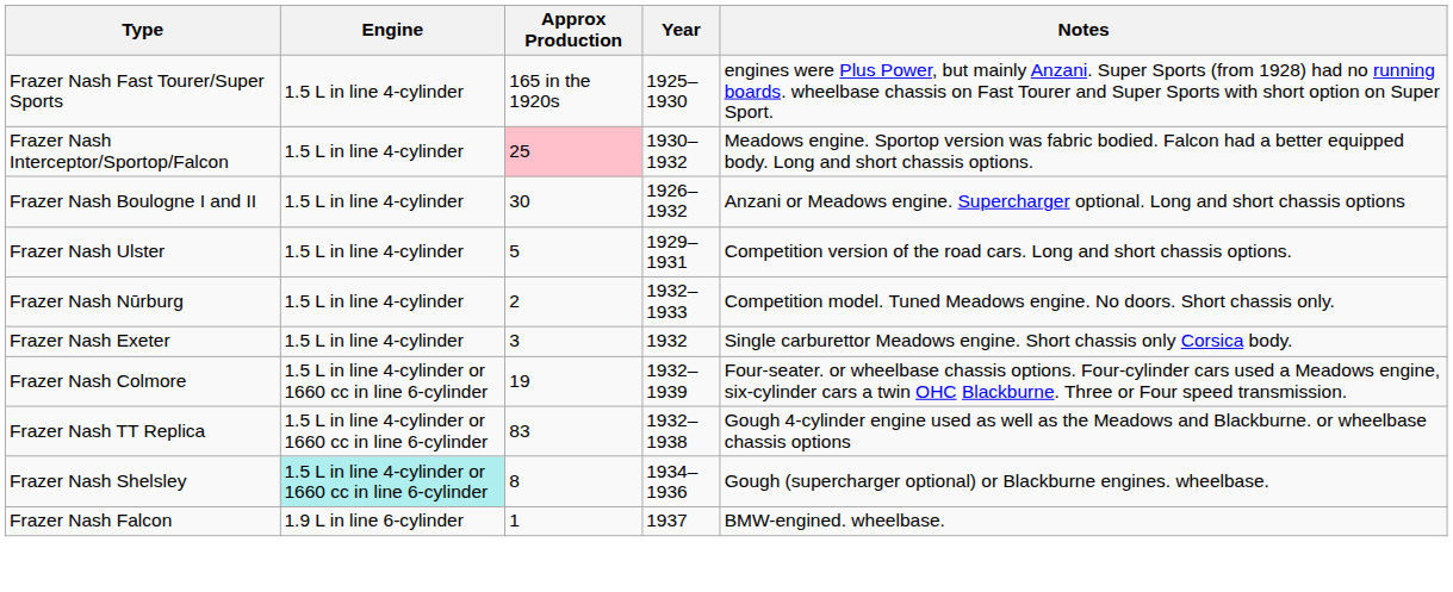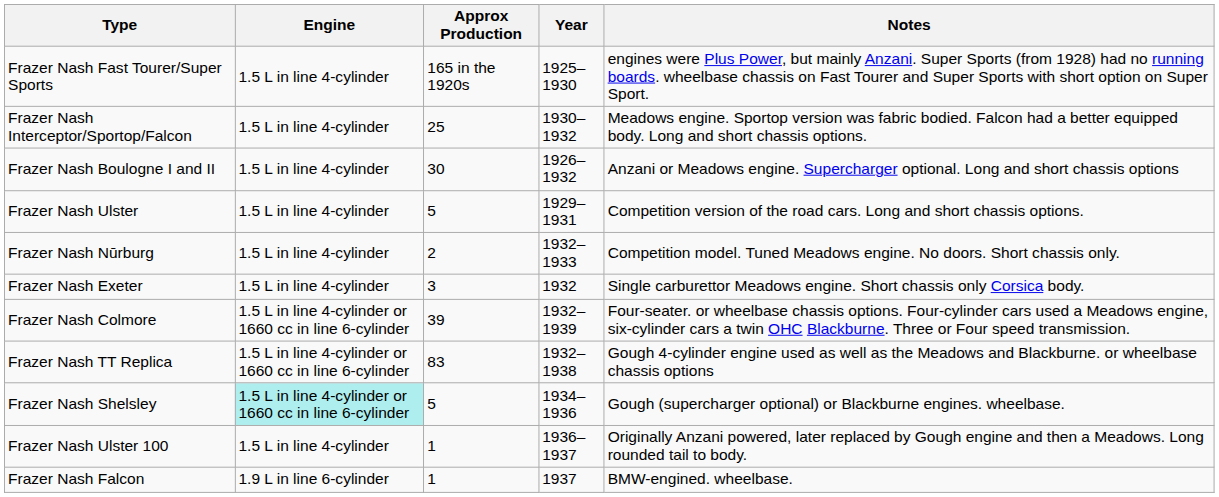Frazer Nash Interceptor/Sportop/Falcon | Approx Production: pink background -> no background
Frazer Nash Colmore | Approx Production: 19 -> 39
Frazer Nash Shelsley | Approx Production: 8 -> 5
+ row: Frazer Nash Ulster 100 | 1.5 L in line 4-cylinder | 1 | 1936–1937 | Originally Anzani powered, later replaced by Gough engine and then a Meadows. Long rounded tail to body.
